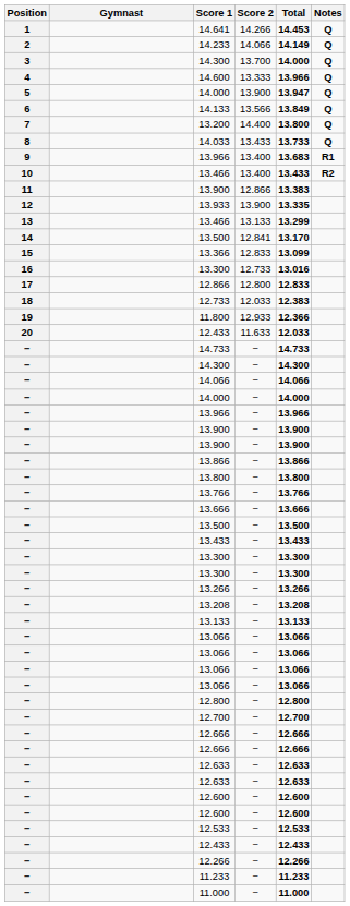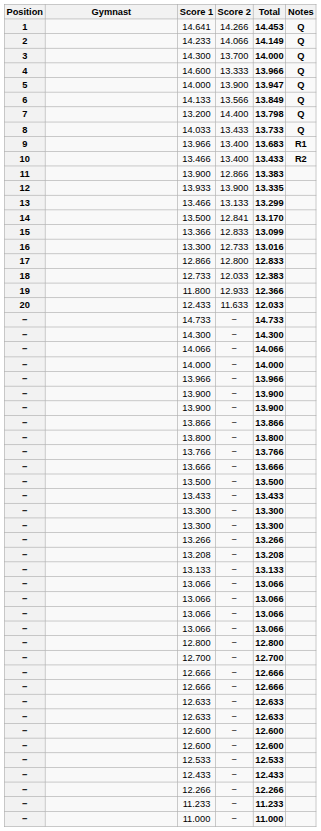13.200 | Total: 13.800 -> 13.798
